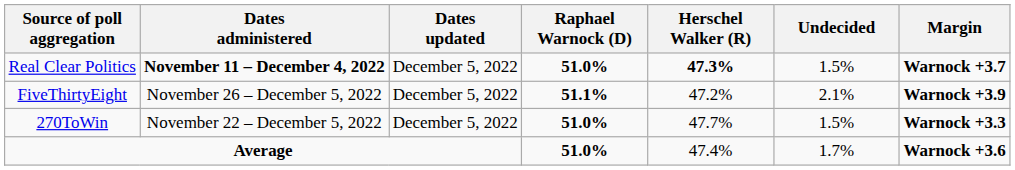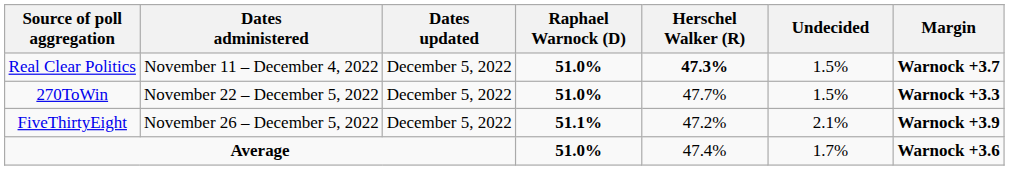Real Clear Politics | Dates administered: bold -> normal
rows swapped: FiveThirtyEight <-> 270ToWin
